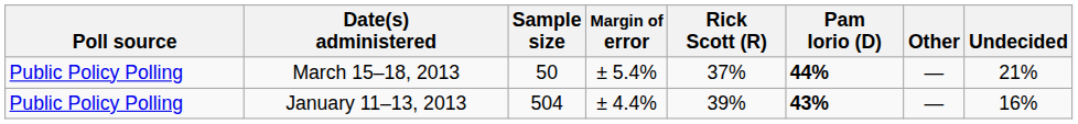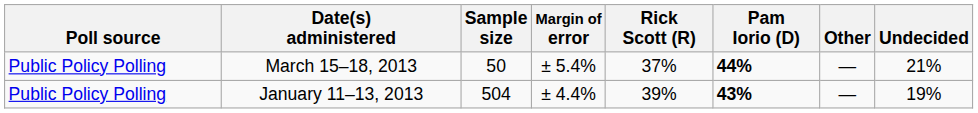January 11–13, 2013 | Undecided: 16% -> 19%
